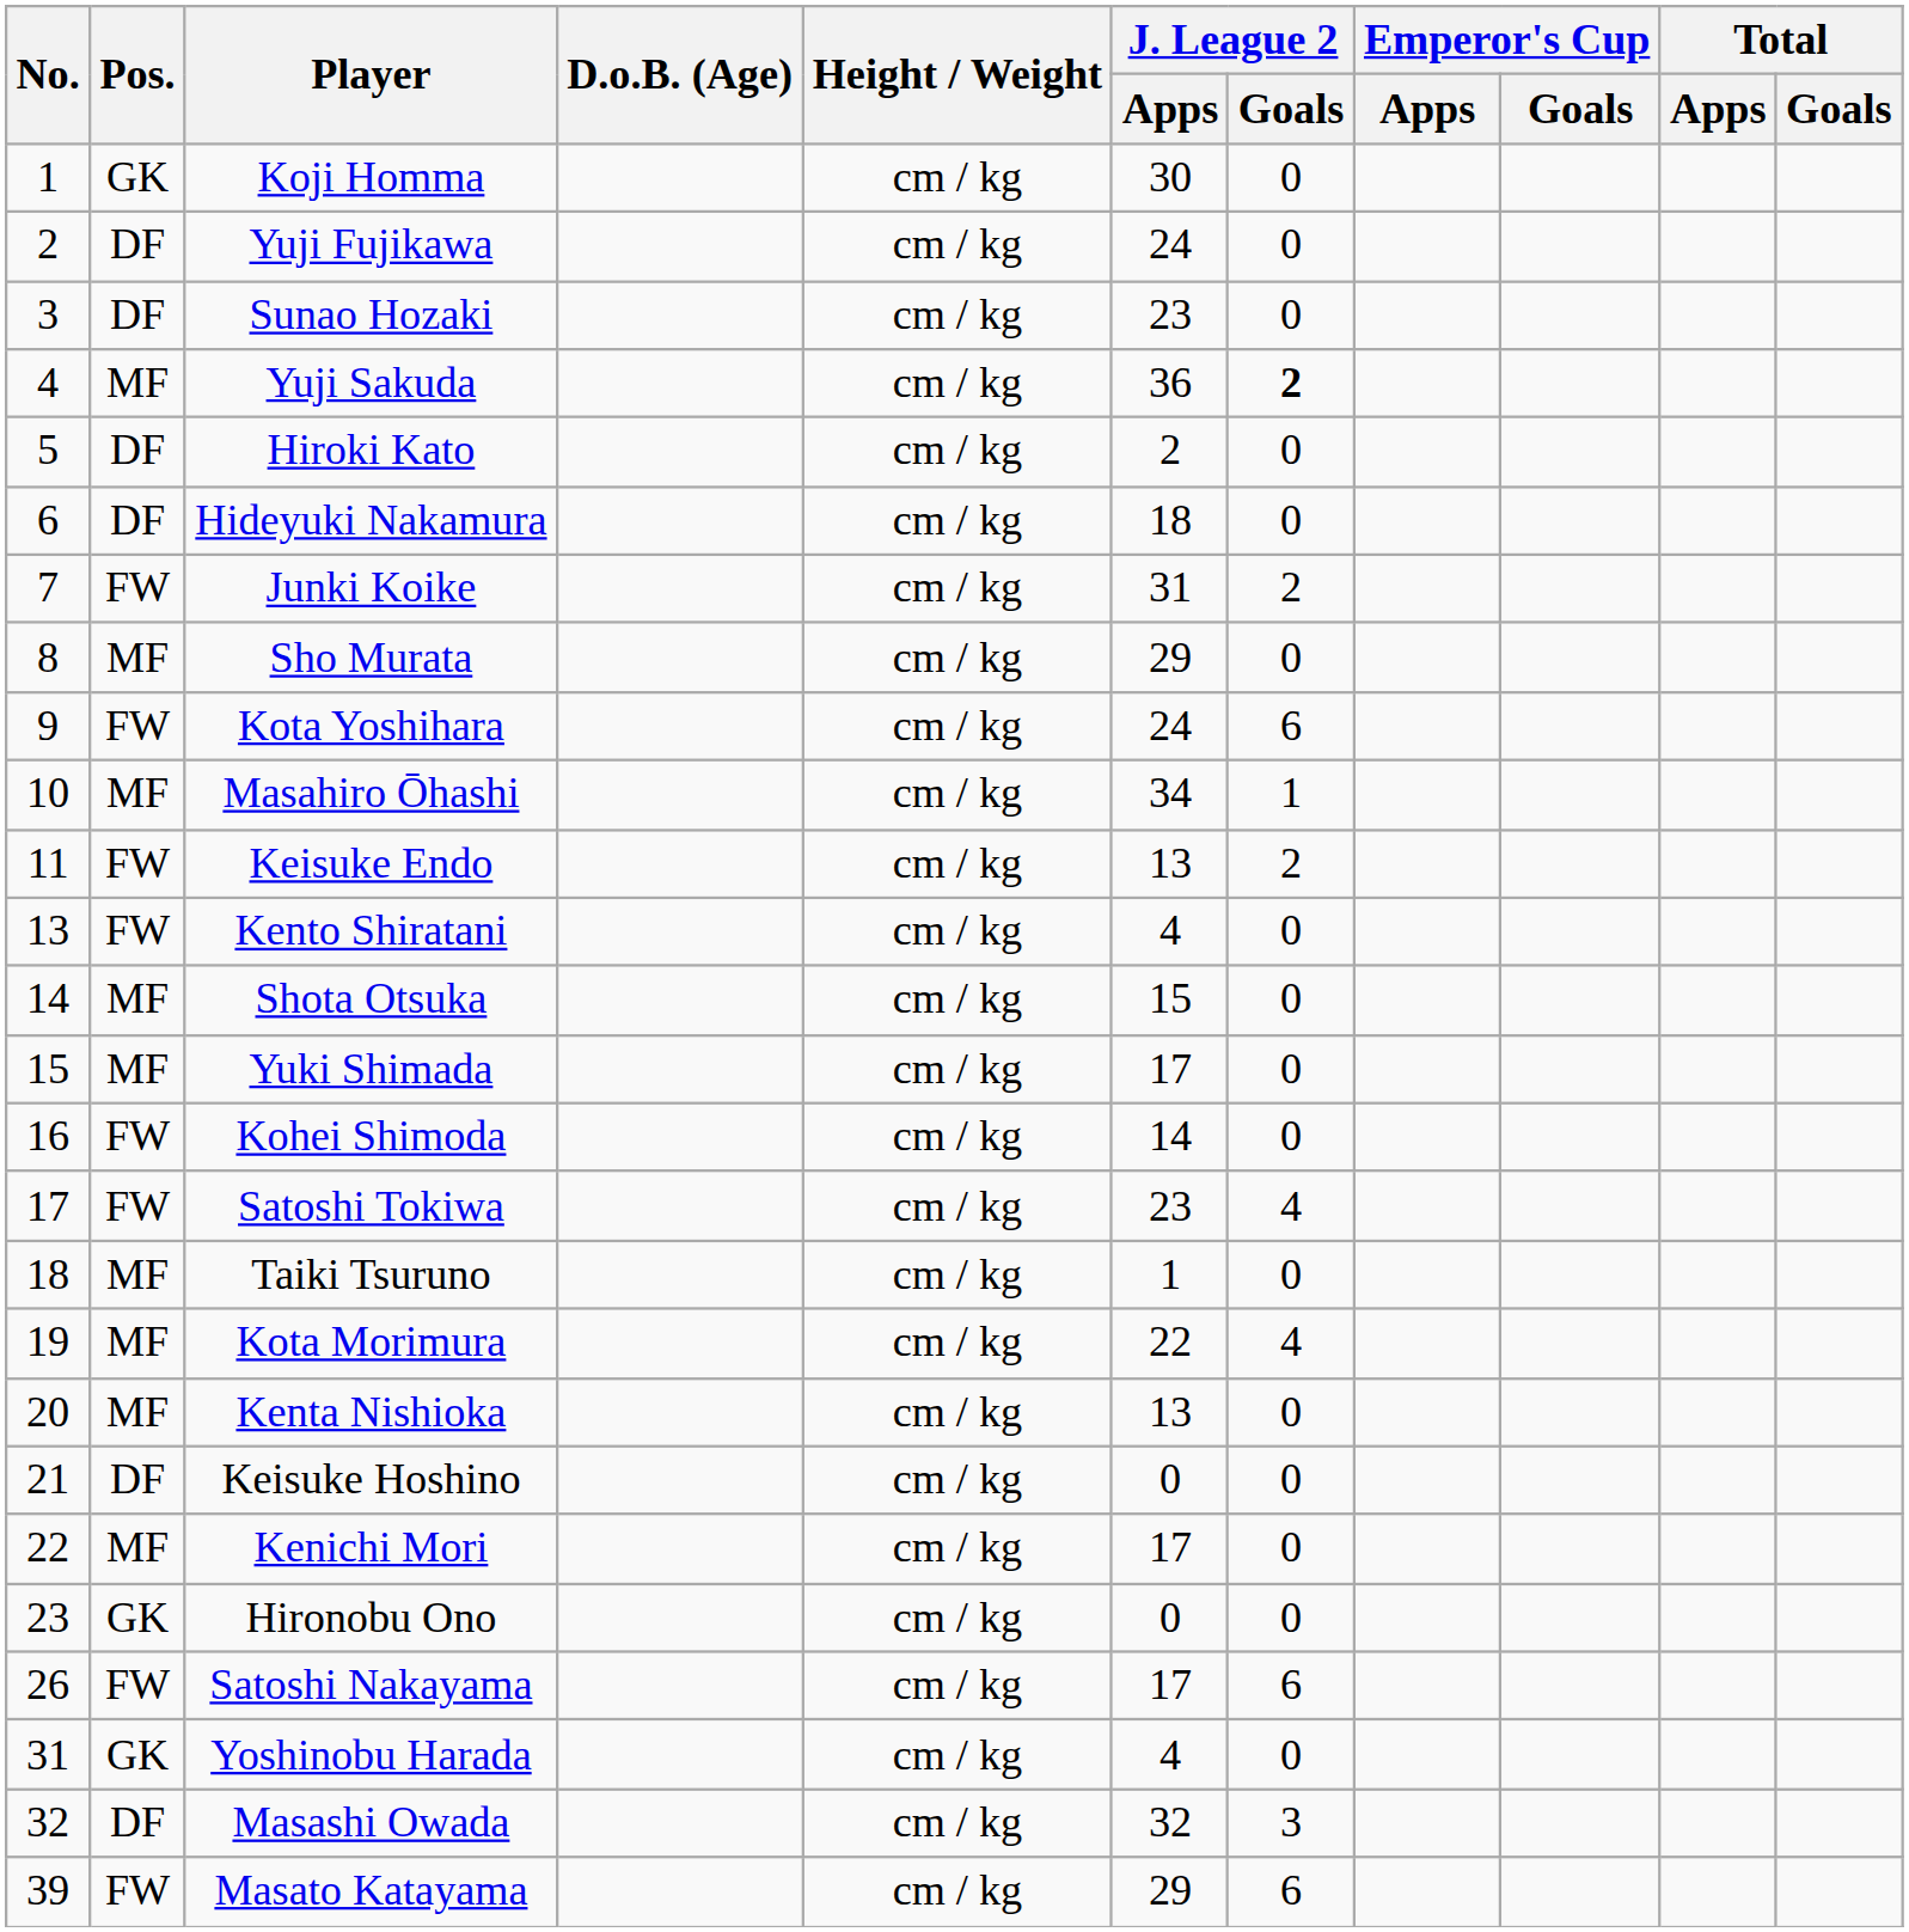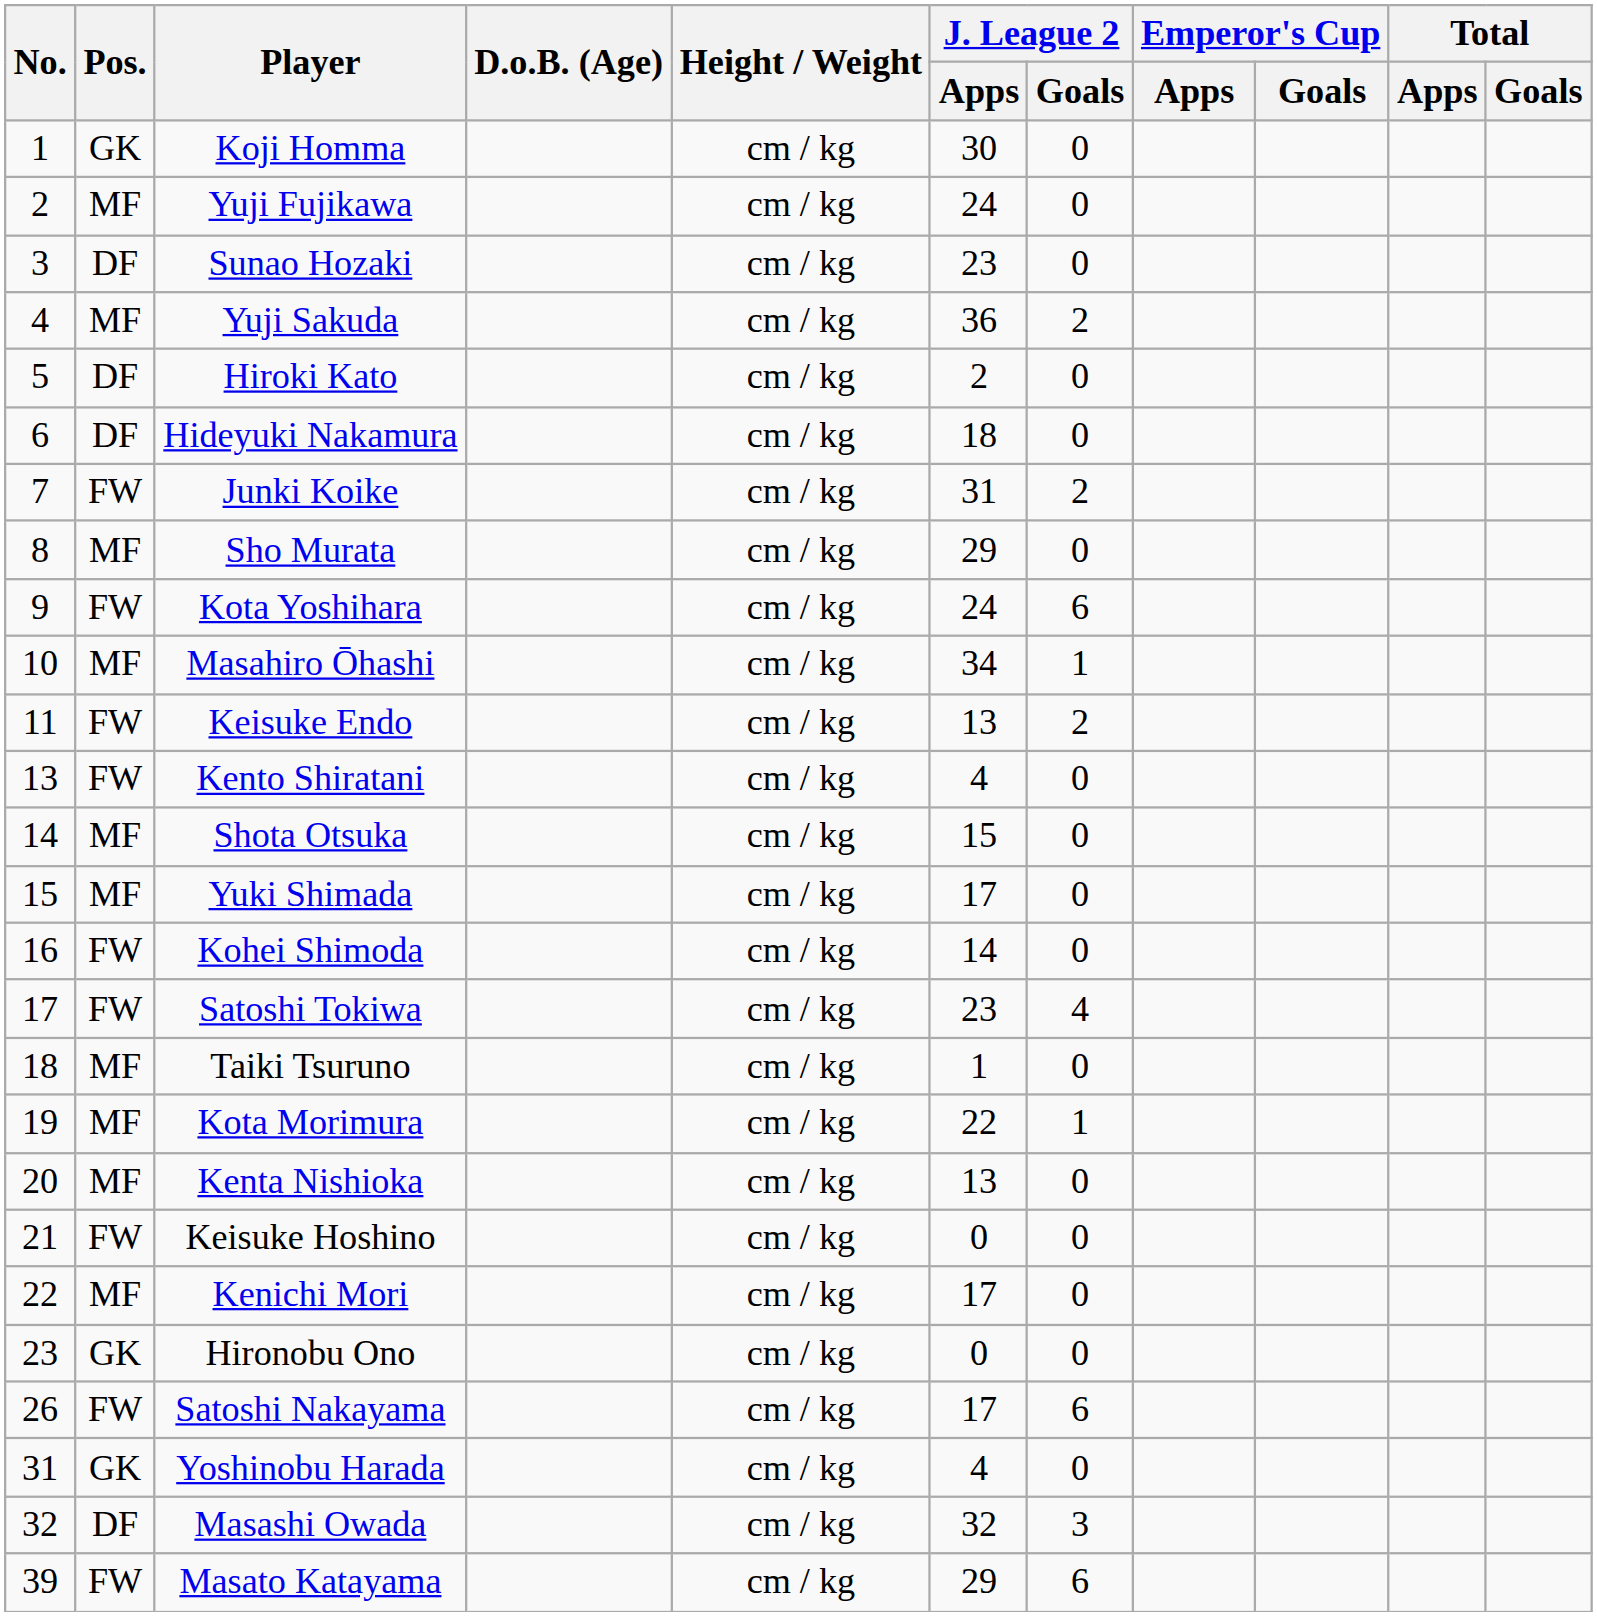Yuji Fujikawa | Pos.: DF -> MF
Yuji Sakuda | J. League 2 / Goals: bold -> normal
Kota Morimura | J. League 2 / Goals: 4 -> 1
Keisuke Hoshino | Pos.: DF -> FW
